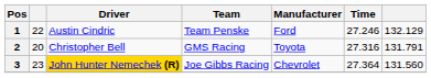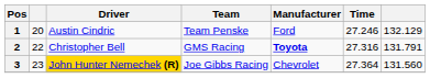1 | column 2: 22 -> 20
2 | column 2: 20 -> 22
2 | Manufacturer: normal -> bold
